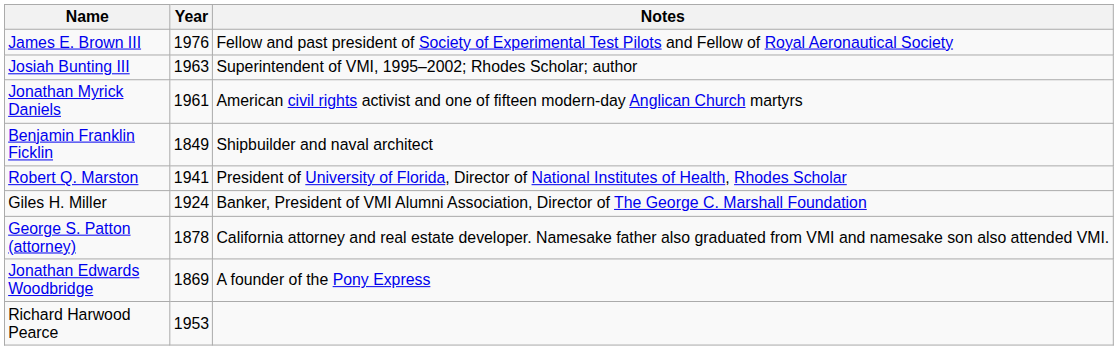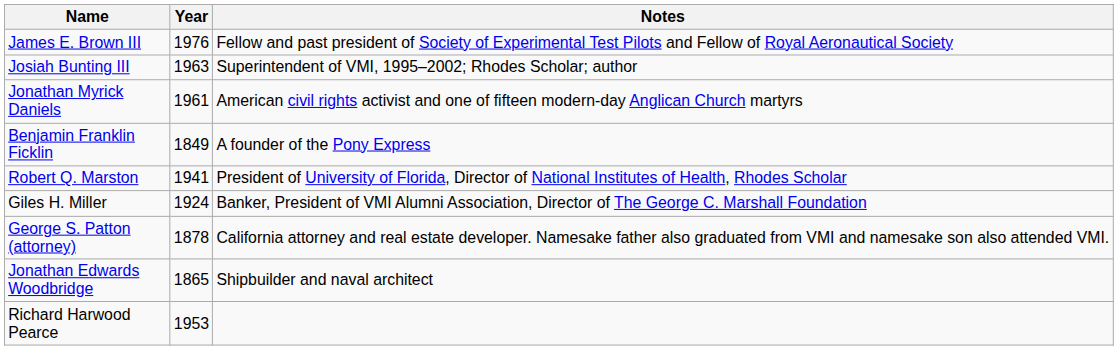Benjamin Franklin Ficklin | Notes: Shipbuilder and naval architect -> A founder of the Pony Express
Jonathan Edwards Woodbridge | Year: 1869 -> 1865
Jonathan Edwards Woodbridge | Notes: A founder of the Pony Express -> Shipbuilder and naval architect
